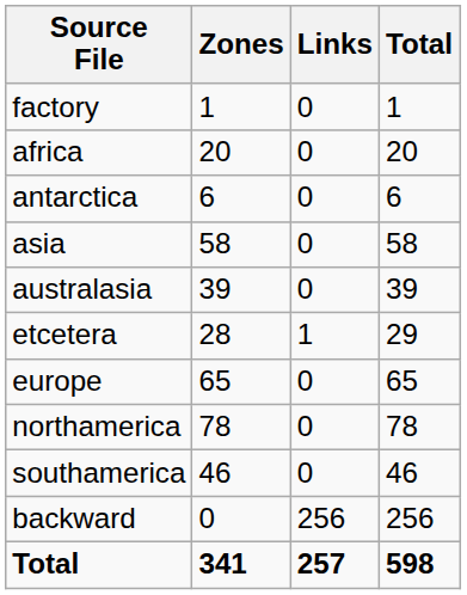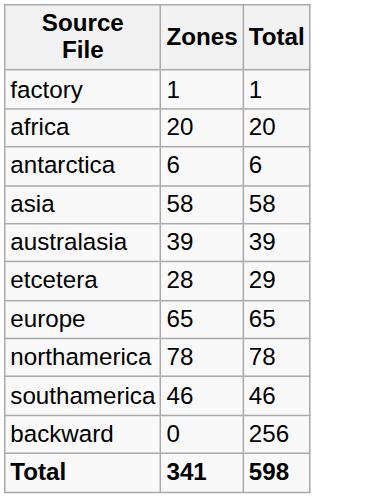- column: Links | 0 | 0 | 0 | 0 | 0 | 1 | 0 | 0 | 0 | 256 | 257
